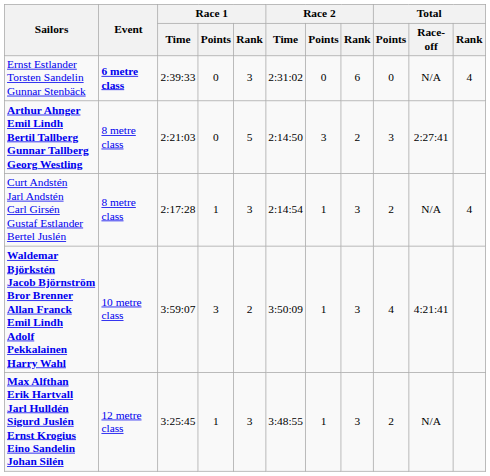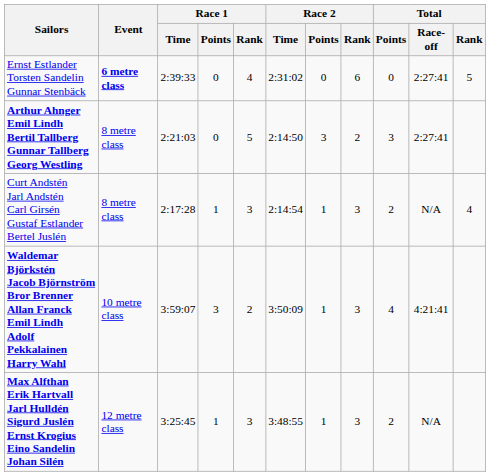Ernst Estlander Torsten Sandelin Gunnar Stenbäck | Race 1 / Rank: 3 -> 4
Ernst Estlander Torsten Sandelin Gunnar Stenbäck | Total / Race-off: N/A -> 2:27:41
Ernst Estlander Torsten Sandelin Gunnar Stenbäck | Total / Rank: 4 -> 5
